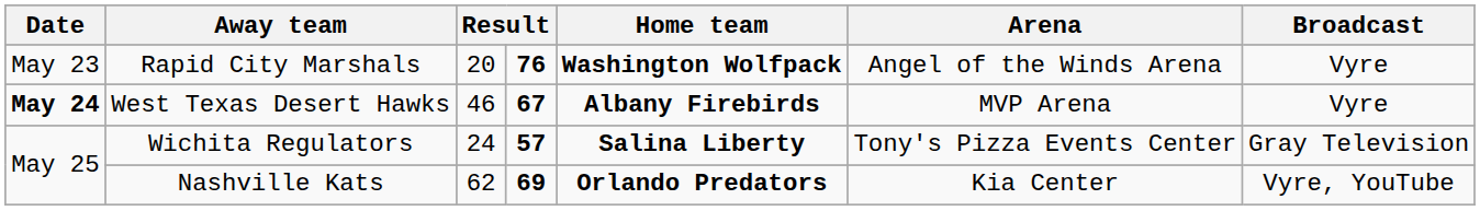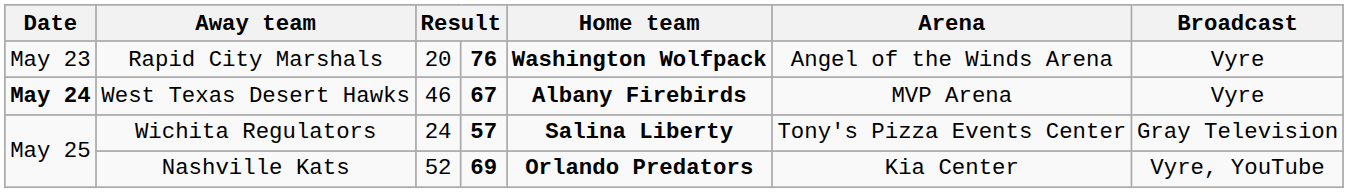Nashville Kats | column 3: 62 -> 52
